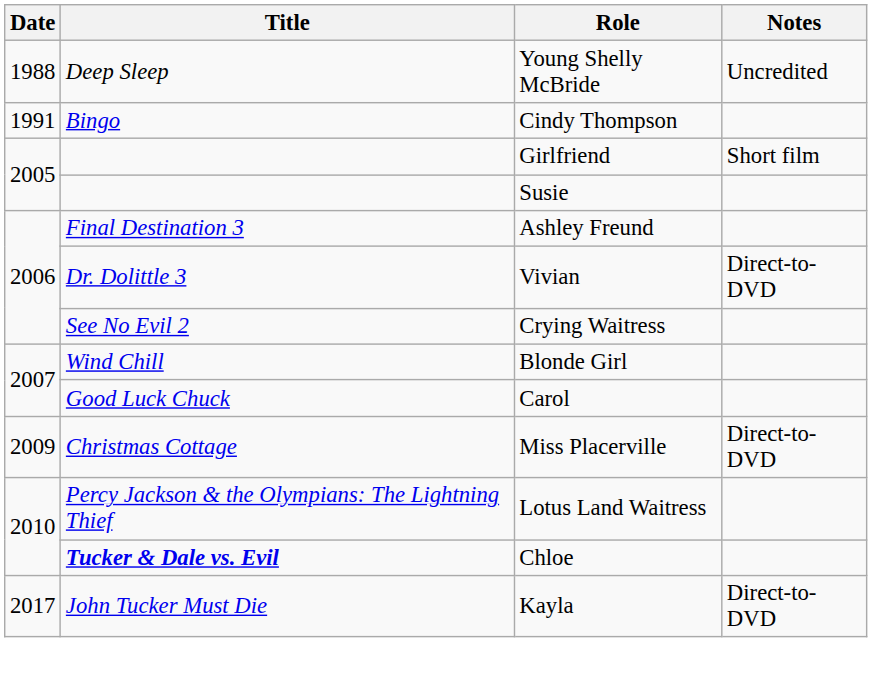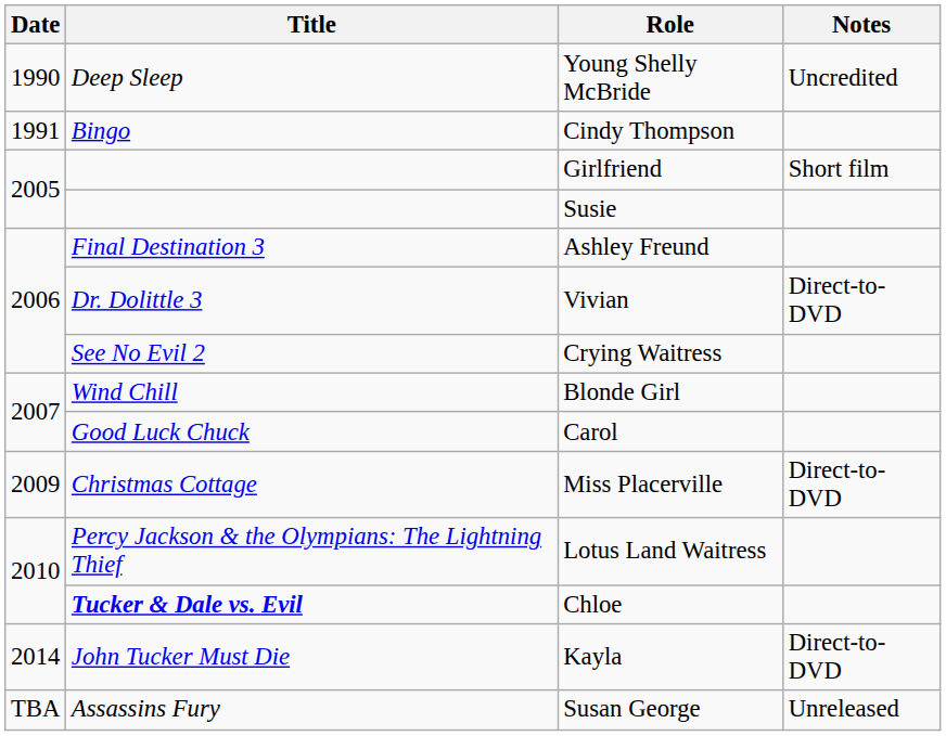Young Shelly McBride | Date: 1988 -> 1990
Kayla | Date: 2017 -> 2014
+ row: TBA | Assassins Fury | Susan George | Unreleased
